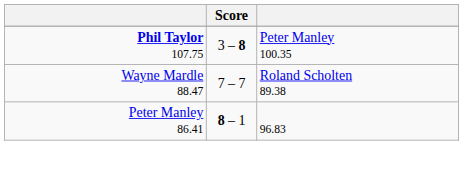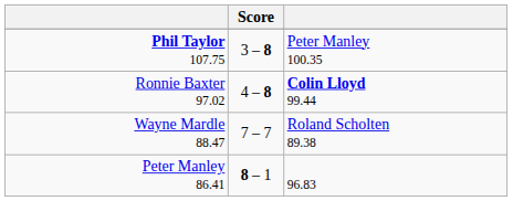+ row: Ronnie Baxter 97.02 | 4 – 8 | Colin Lloyd 99.44
